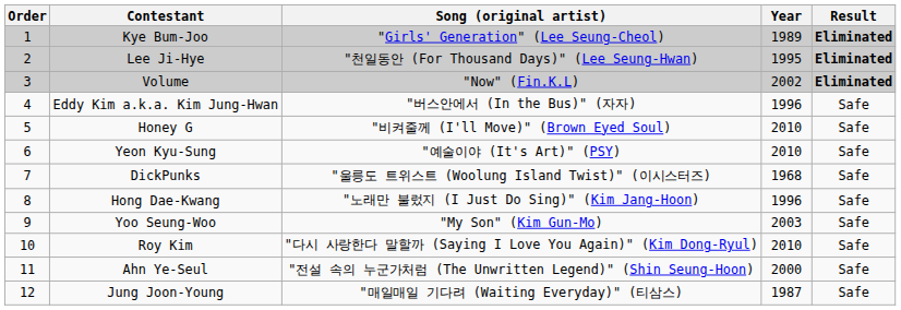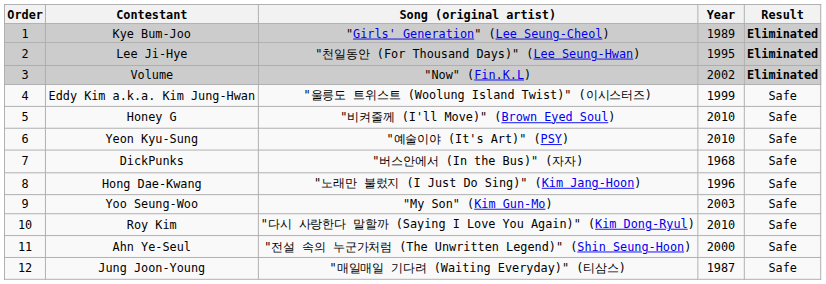Eddy Kim a.k.a. Kim Jung-Hwan | Song (original artist): "버스안에서 (In the Bus)" (자자) -> "울릉도 트위스트 (Woolung Island Twist)" (이시스터즈)
Eddy Kim a.k.a. Kim Jung-Hwan | Year: 1996 -> 1999
DickPunks | Song (original artist): "울릉도 트위스트 (Woolung Island Twist)" (이시스터즈) -> "버스안에서 (In the Bus)" (자자)
